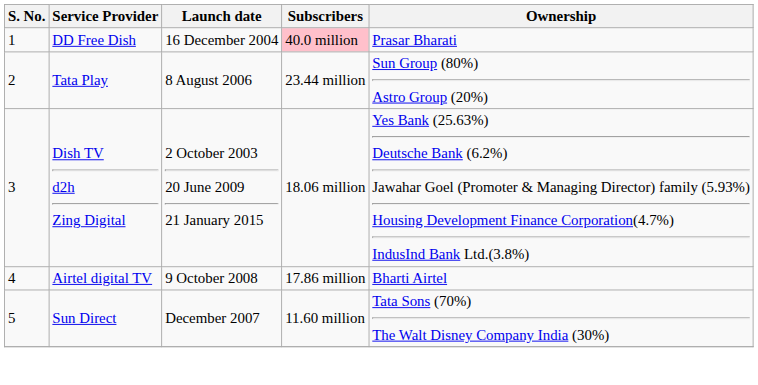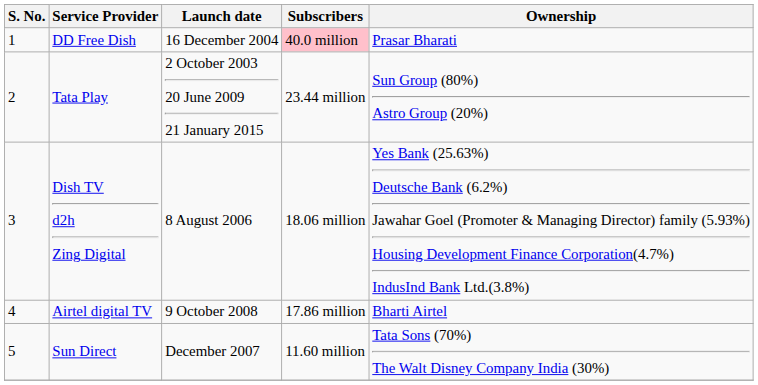Tata Play | Launch date: 8 August 2006 -> 2 October 2003 20 June 2009 21 January 2015
Dish TV d2h Zing Digital | Launch date: 2 October 2003 20 June 2009 21 January 2015 -> 8 August 2006
